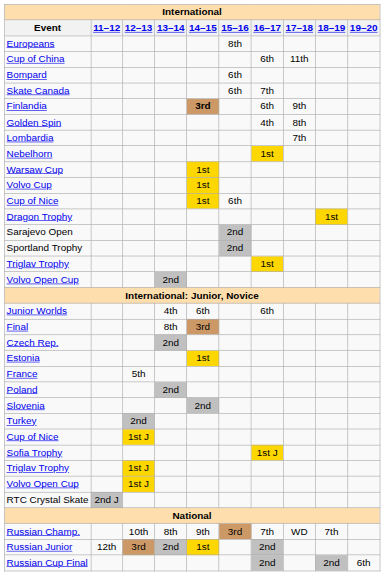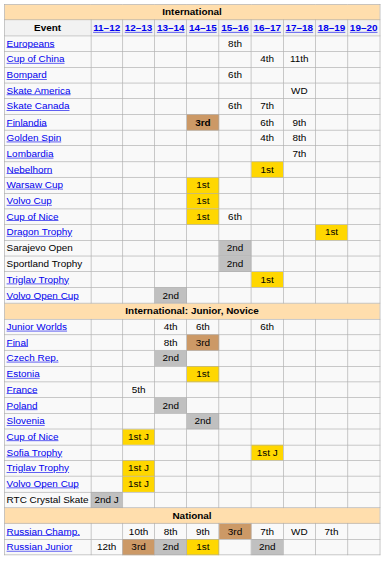Cup of China | 16–17: 6th -> 4th
+ row: Skate America | WD
- row: Turkey | 2nd
- row: Russian Cup Final | 2nd | 2nd | 6th
